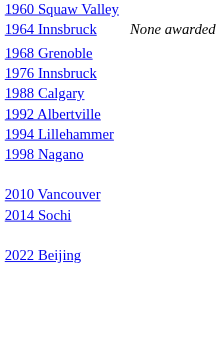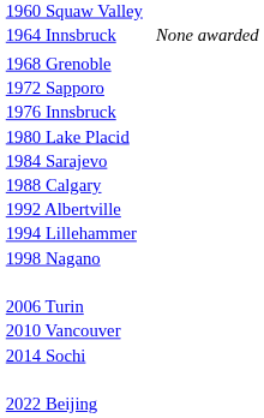+ row: 1972 Sapporo
+ row: 1980 Lake Placid
+ row: 1984 Sarajevo
+ row: 2006 Turin
